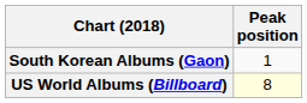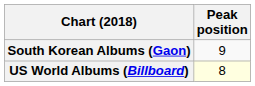South Korean Albums (Gaon) | Peak position: 1 -> 9
